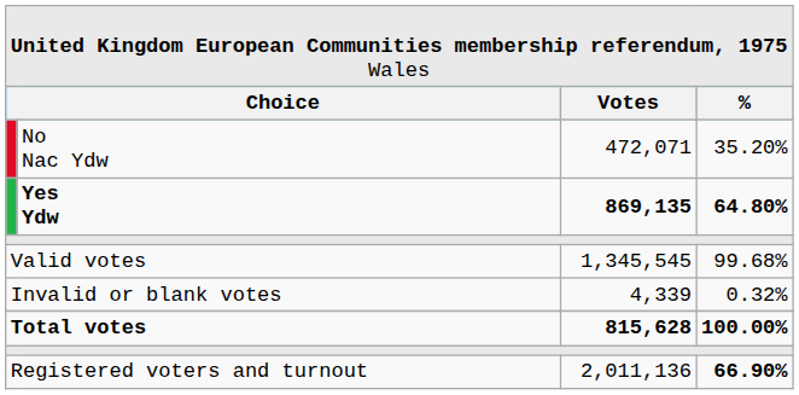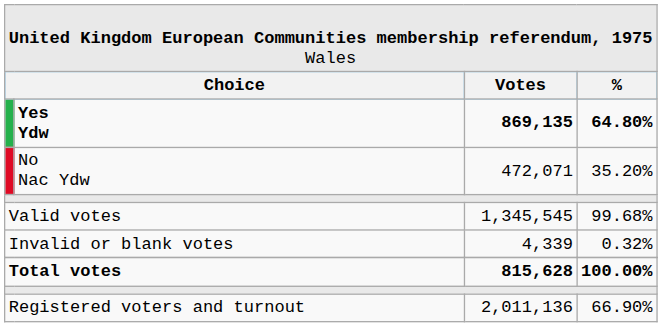rows swapped: Yes Ydw <-> No Nac Ydw
Registered voters and turnout | column 4: bold -> normal
